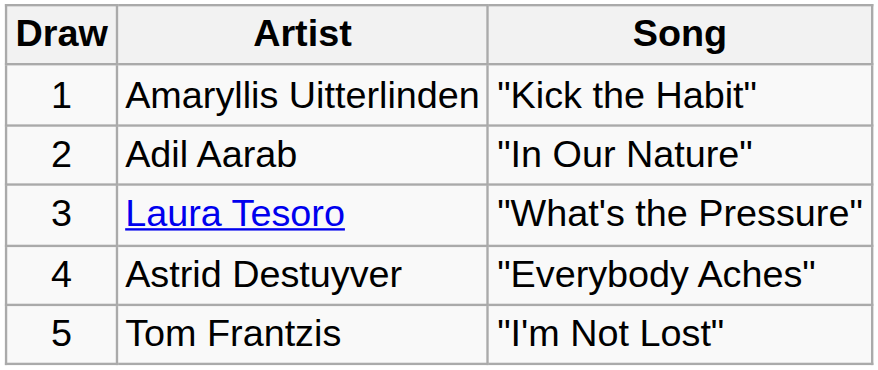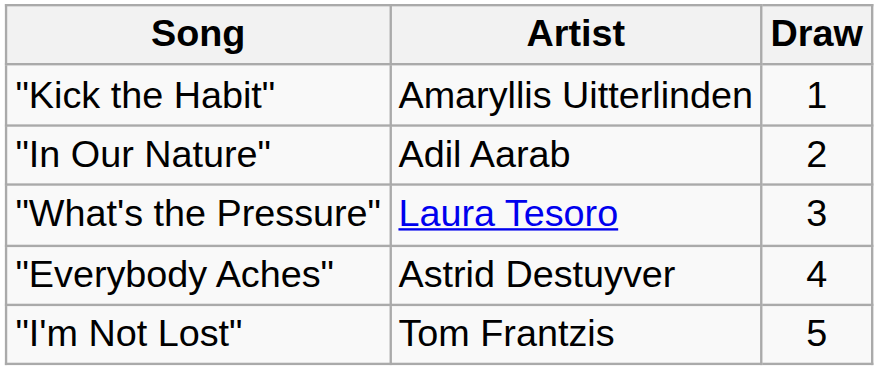columns swapped: Draw <-> Song
